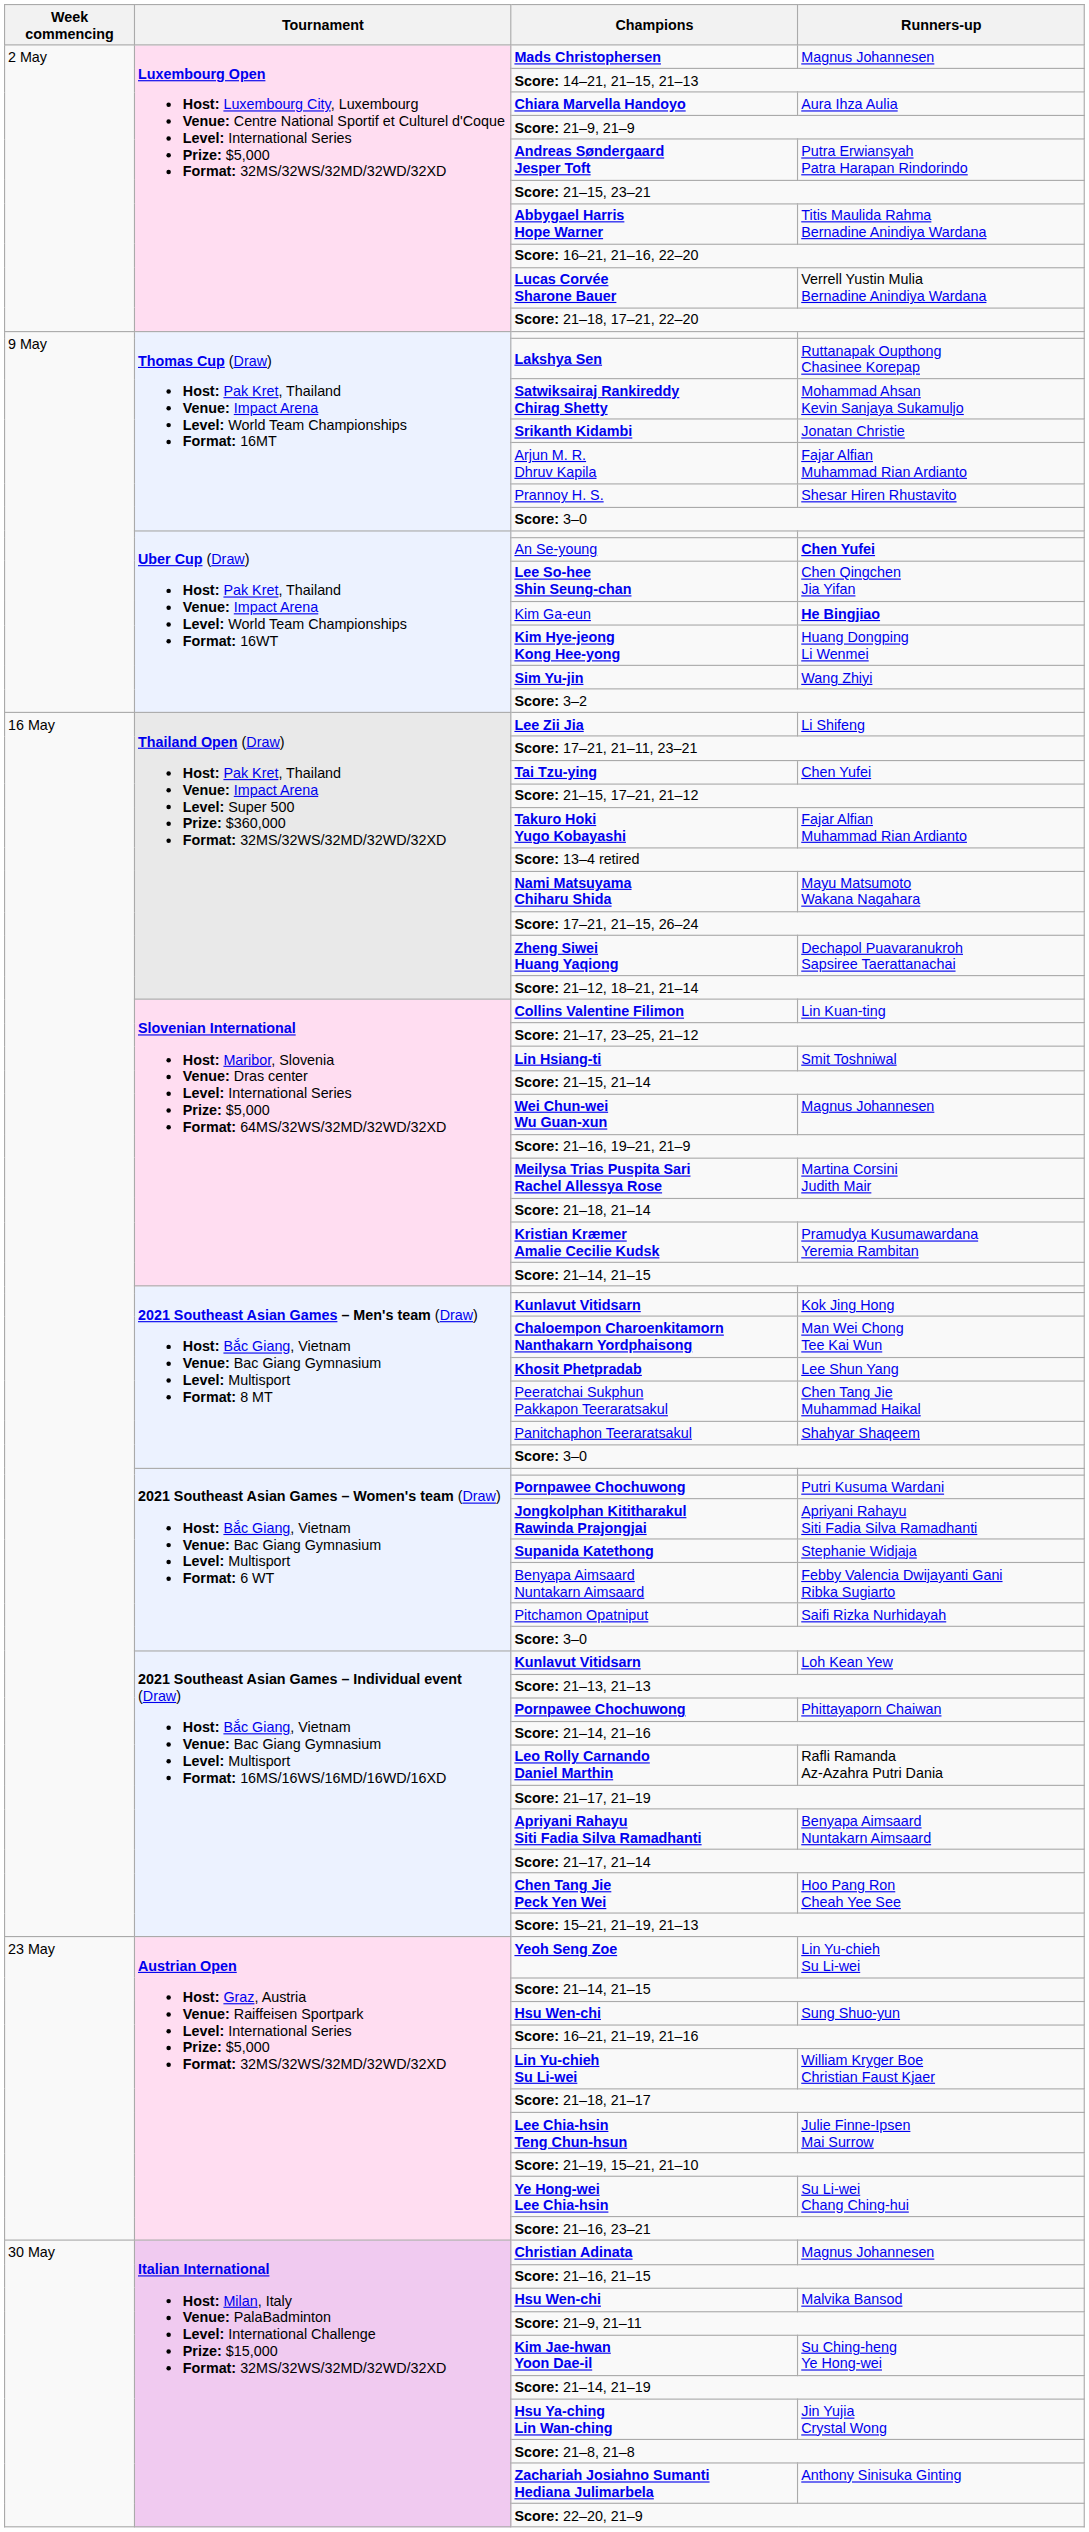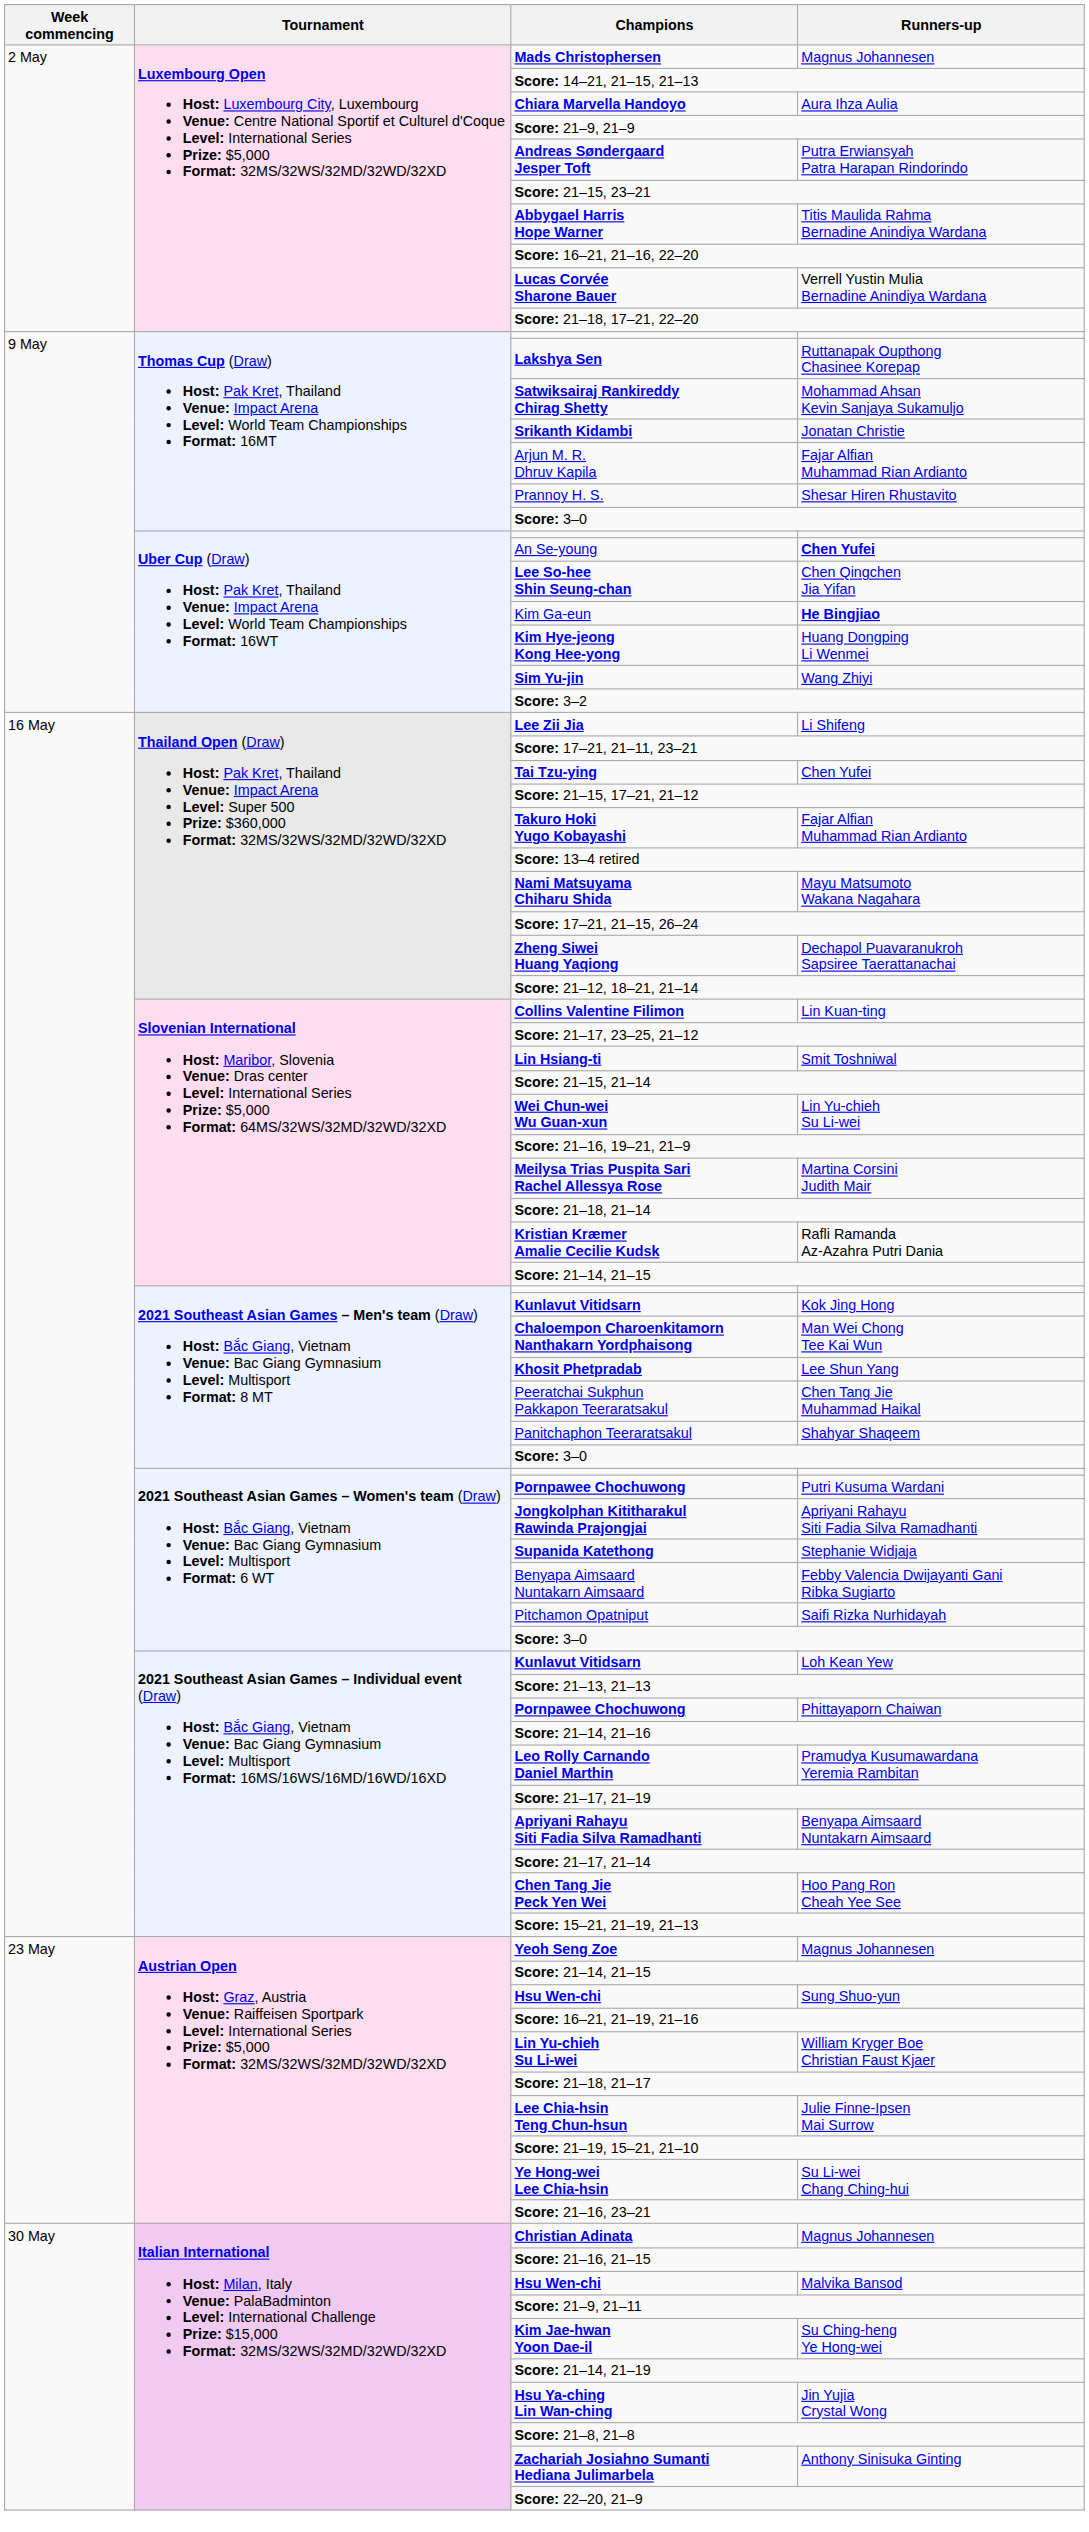Wei Chun-wei Wu Guan-xun | Runners-up: Magnus Johannesen -> Lin Yu-chieh Su Li-wei
Kristian Kræmer Amalie Cecilie Kudsk | Runners-up: Pramudya Kusumawardana Yeremia Rambitan -> Rafli Ramanda Az-Azahra Putri Dania
Leo Rolly Carnando Daniel Marthin | Runners-up: Rafli Ramanda Az-Azahra Putri Dania -> Pramudya Kusumawardana Yeremia Rambitan
Yeoh Seng Zoe | Runners-up: Lin Yu-chieh Su Li-wei -> Magnus Johannesen
